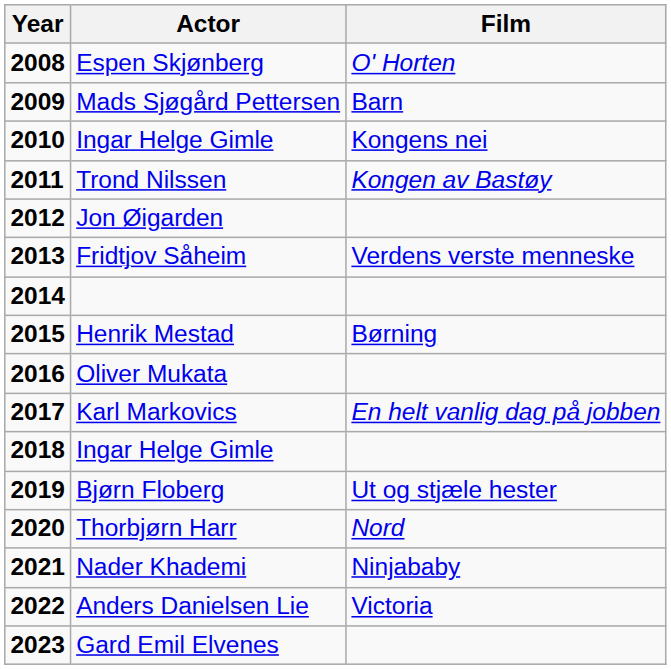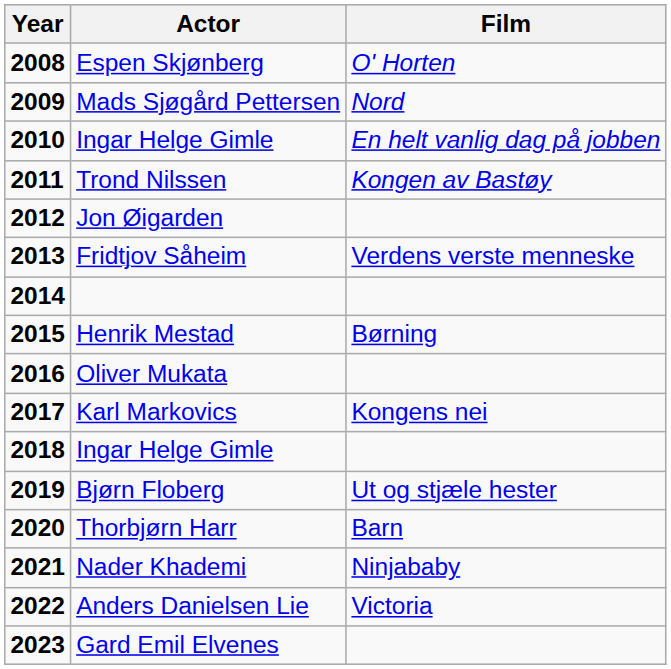Mads Sjøgård Pettersen | Film: Barn -> Nord
2010 / Ingar Helge Gimle | Film: Kongens nei -> En helt vanlig dag på jobben
Karl Markovics | Film: En helt vanlig dag på jobben -> Kongens nei
Thorbjørn Harr | Film: Nord -> Barn
